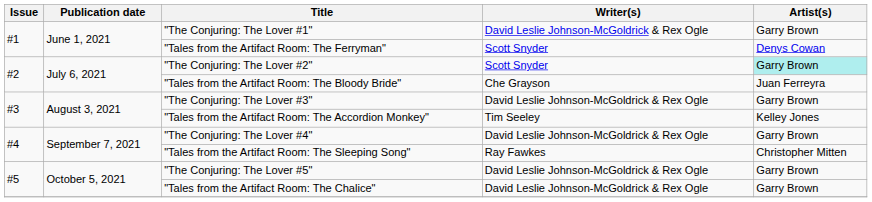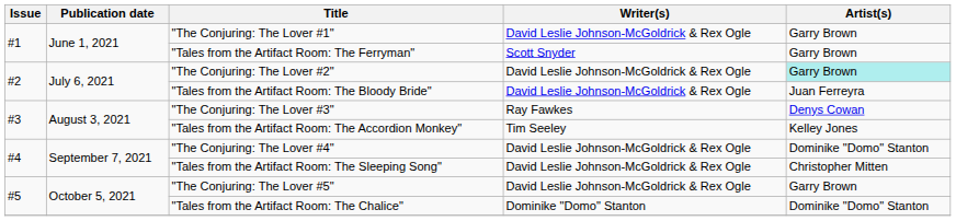"Tales from the Artifact Room: The Ferryman" | Artist(s): Denys Cowan -> Garry Brown
"The Conjuring: The Lover #2" | Writer(s): Scott Snyder -> David Leslie Johnson-McGoldrick & Rex Ogle
"Tales from the Artifact Room: The Bloody Bride" | Writer(s): Che Grayson -> David Leslie Johnson-McGoldrick & Rex Ogle
"The Conjuring: The Lover #3" | Writer(s): David Leslie Johnson-McGoldrick & Rex Ogle -> Ray Fawkes
"The Conjuring: The Lover #3" | Artist(s): Garry Brown -> Denys Cowan
"The Conjuring: The Lover #4" | Artist(s): Garry Brown -> Dominike "Domo" Stanton
"Tales from the Artifact Room: The Sleeping Song" | Writer(s): Ray Fawkes -> David Leslie Johnson-McGoldrick & Rex Ogle
"Tales from the Artifact Room: The Chalice" | Writer(s): David Leslie Johnson-McGoldrick & Rex Ogle -> Dominike "Domo" Stanton
"Tales from the Artifact Room: The Chalice" | Artist(s): Garry Brown -> Dominike "Domo" Stanton
